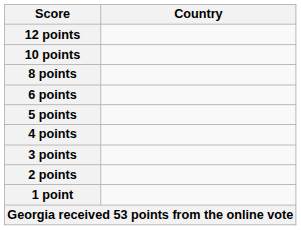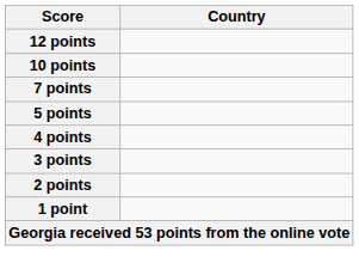- row: 8 points
+ row: 7 points
- row: 6 points
